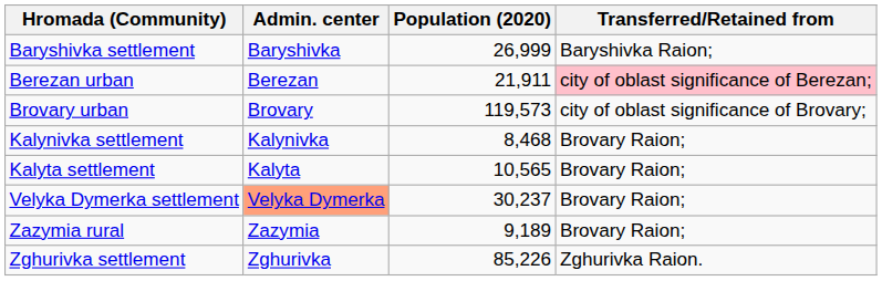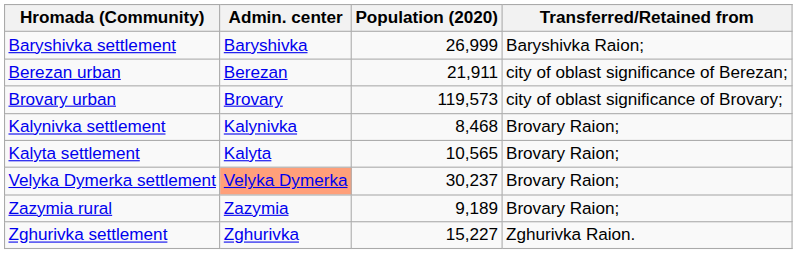Berezan urban | Transferred/Retained from: pink background -> no background
Zghurivka settlement | Population (2020): 85,226 -> 15,227
